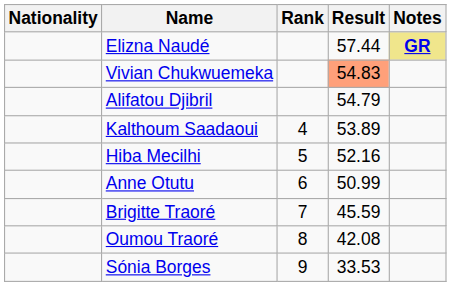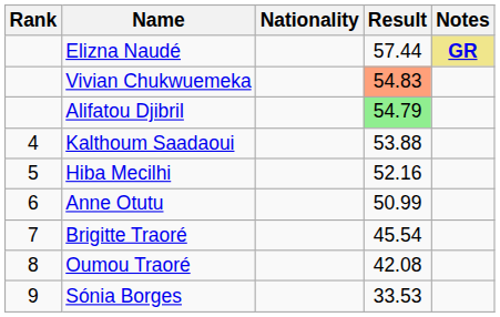columns swapped: Rank <-> Nationality
Alifatou Djibril | Result: no background -> lightgreen background
Kalthoum Saadaoui | Result: 53.89 -> 53.88
Brigitte Traoré | Result: 45.59 -> 45.54
